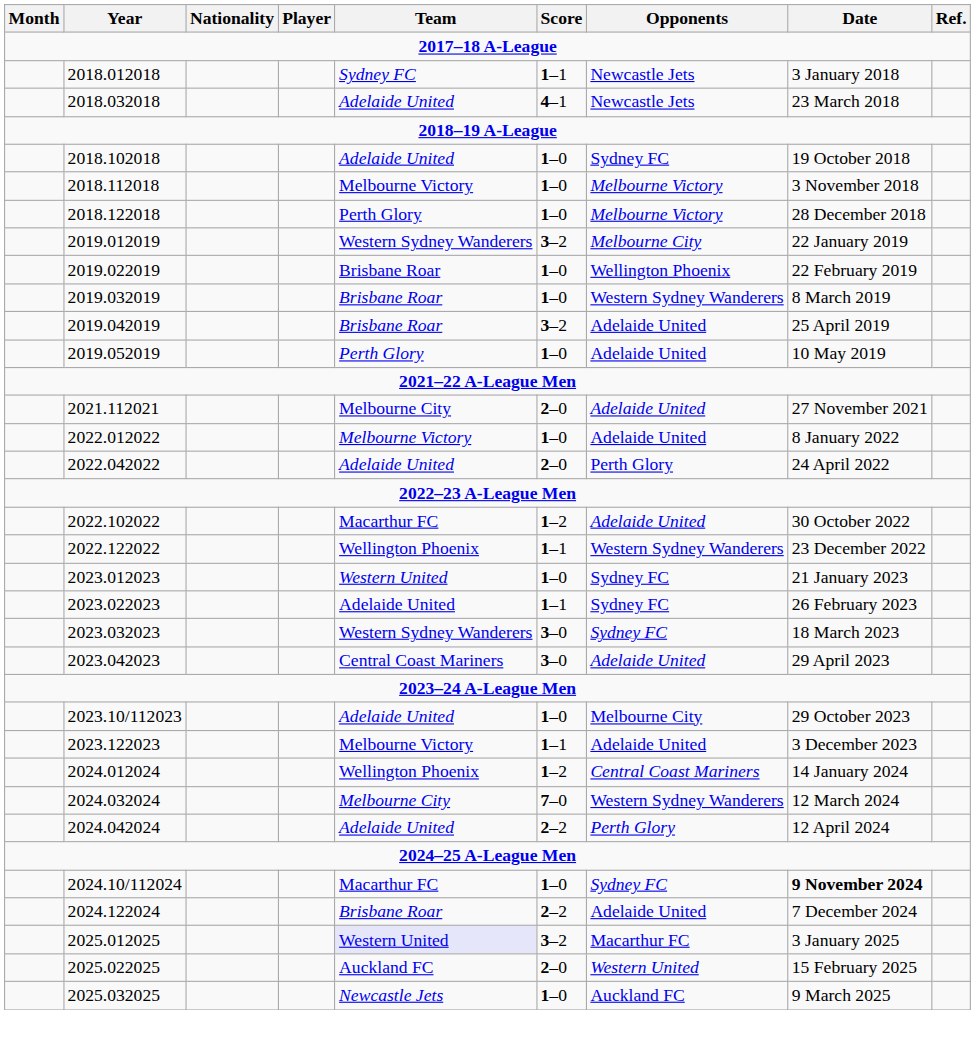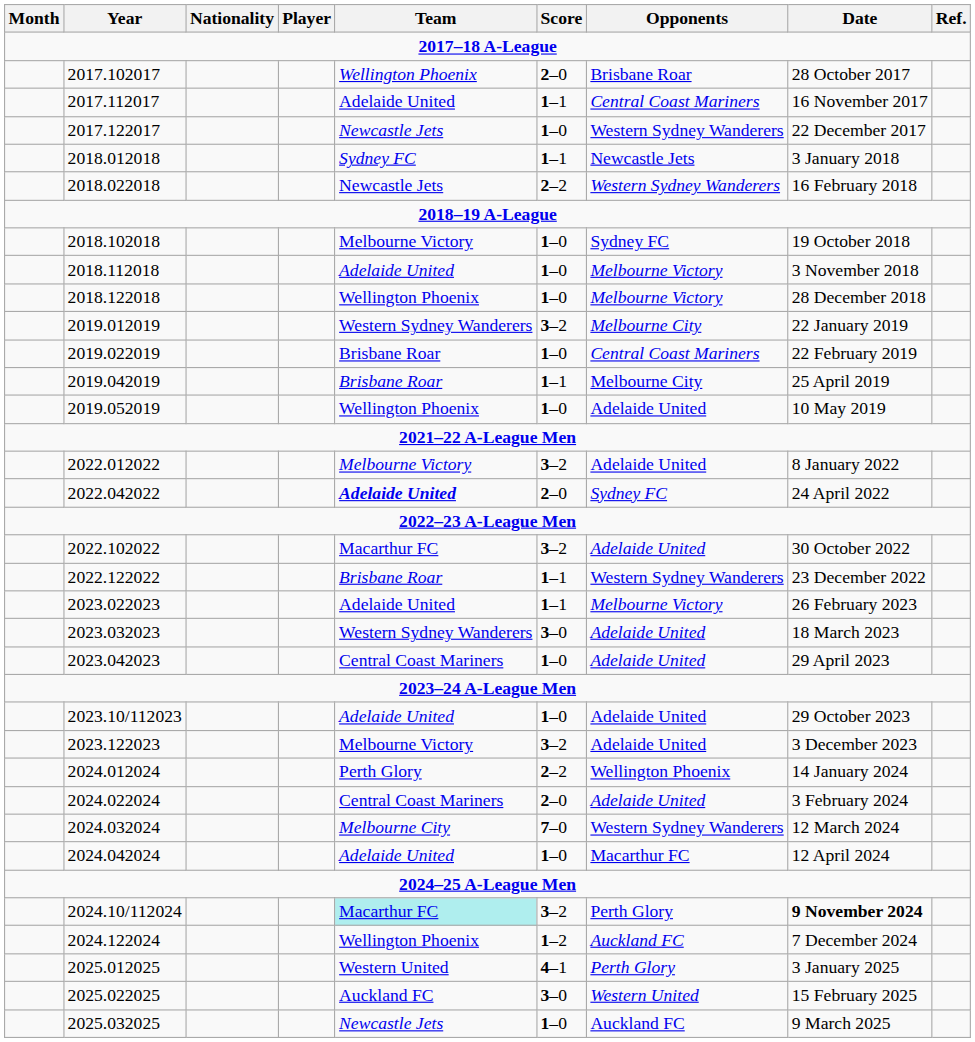+ row: 2017.102017 | Wellington Phoenix | 2–0 | Brisbane Roar | 28 October 2017
+ row: 2017.112017 | Adelaide United | 1–1 | Central Coast Mariners | 16 November 2017
+ row: 2017.122017 | Newcastle Jets | 1–0 | Western Sydney Wanderers | 22 December 2017
+ row: 2018.022018 | Newcastle Jets | 2–2 | Western Sydney Wanderers | 16 February 2018
- row: 2018.032018 | Adelaide United | 4–1 | Newcastle Jets | 23 March 2018
2018.102018 | Team: Adelaide United -> Melbourne Victory
2018.112018 | Team: Melbourne Victory -> Adelaide United
2018.122018 | Team: Perth Glory -> Wellington Phoenix
2019.022019 | Opponents: Wellington Phoenix -> Central Coast Mariners
- row: 2019.032019 | Brisbane Roar | 1–0 | Western Sydney Wanderers | 8 March 2019
2019.042019 | Score: 3–2 -> 1–1
2019.042019 | Opponents: Adelaide United -> Melbourne City
2019.052019 | Team: Perth Glory -> Wellington Phoenix
- row: 2021.112021 | Melbourne City | 2–0 | Adelaide United | 27 November 2021
2022.012022 | Score: 1–0 -> 3–2
2022.042022 | Team: normal -> bold
2022.042022 | Opponents: Perth Glory -> Sydney FC
2022.102022 | Score: 1–2 -> 3–2
2022.122022 | Team: Wellington Phoenix -> Brisbane Roar
- row: 2023.012023 | Western United | 1–0 | Sydney FC | 21 January 2023
2023.022023 | Opponents: Sydney FC -> Melbourne Victory
2023.032023 | Opponents: Sydney FC -> Adelaide United
2023.042023 | Score: 3–0 -> 1–0
2023.10/112023 | Opponents: Melbourne City -> Adelaide United
2023.122023 | Score: 1–1 -> 3–2
2024.012024 | Team: Wellington Phoenix -> Perth Glory
2024.012024 | Score: 1–2 -> 2–2
2024.012024 | Opponents: Central Coast Mariners -> Wellington Phoenix
+ row: 2024.022024 | Central Coast Mariners | 2–0 | Adelaide United | 3 February 2024
2024.042024 | Score: 2–2 -> 1–0
2024.042024 | Opponents: Perth Glory -> Macarthur FC
2024.10/112024 | Team: no background -> paleturquoise background
2024.10/112024 | Score: 1–0 -> 3–2
2024.10/112024 | Opponents: Sydney FC -> Perth Glory
2024.122024 | Team: Brisbane Roar -> Wellington Phoenix
2024.122024 | Score: 2–2 -> 1–2
2024.122024 | Opponents: Adelaide United -> Auckland FC
2025.012025 | Team: lavender background -> no background
2025.012025 | Score: 3–2 -> 4–1
2025.012025 | Opponents: Macarthur FC -> Perth Glory
2025.022025 | Score: 2–0 -> 3–0
